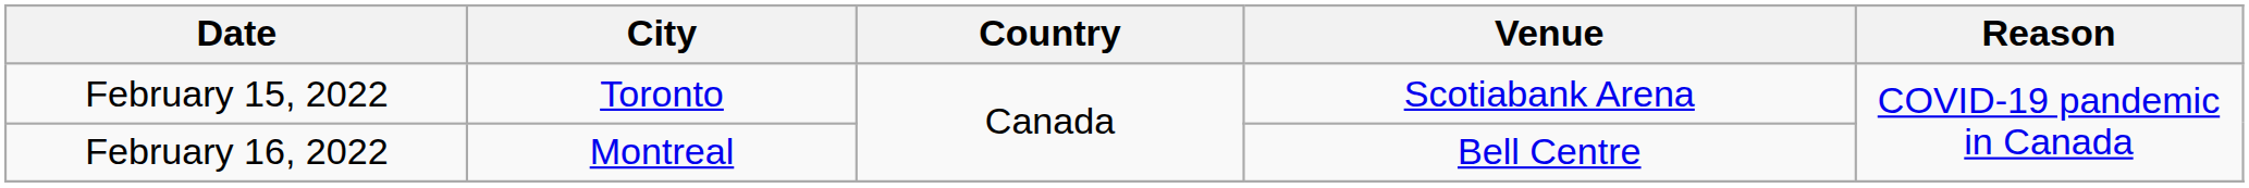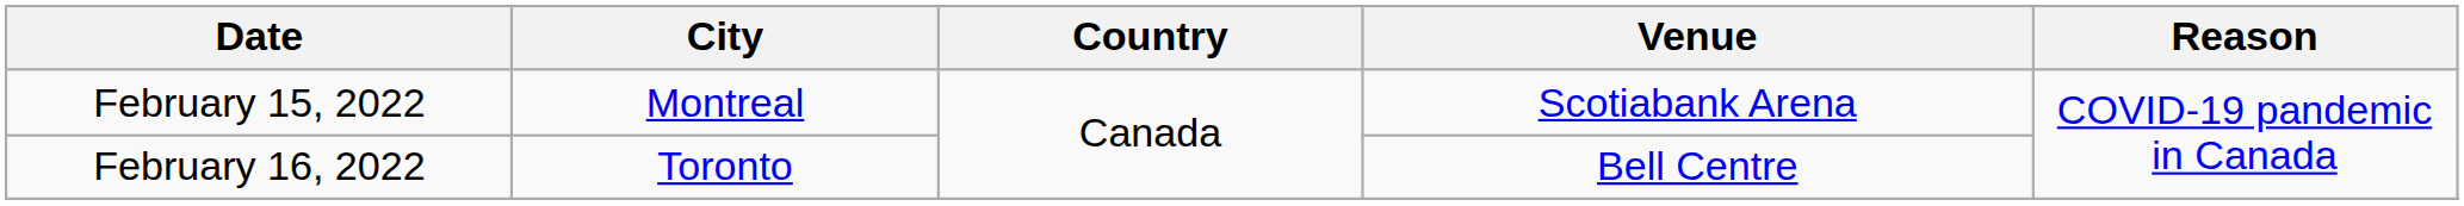February 15, 2022 | City: Toronto -> Montreal
February 16, 2022 | City: Montreal -> Toronto
